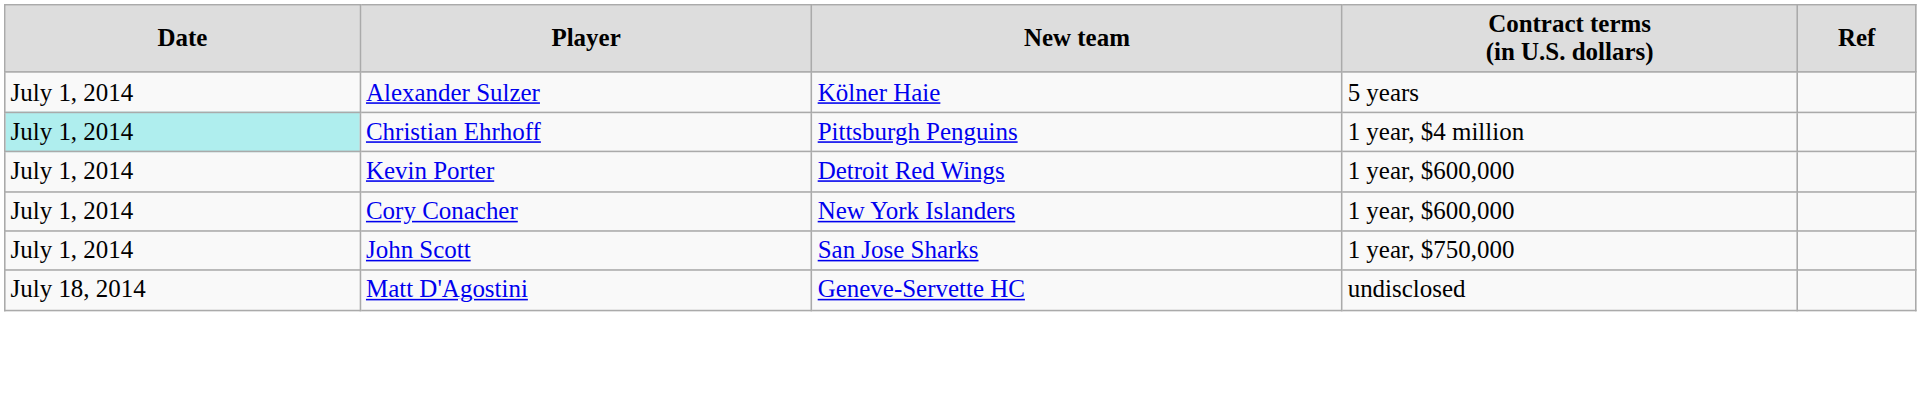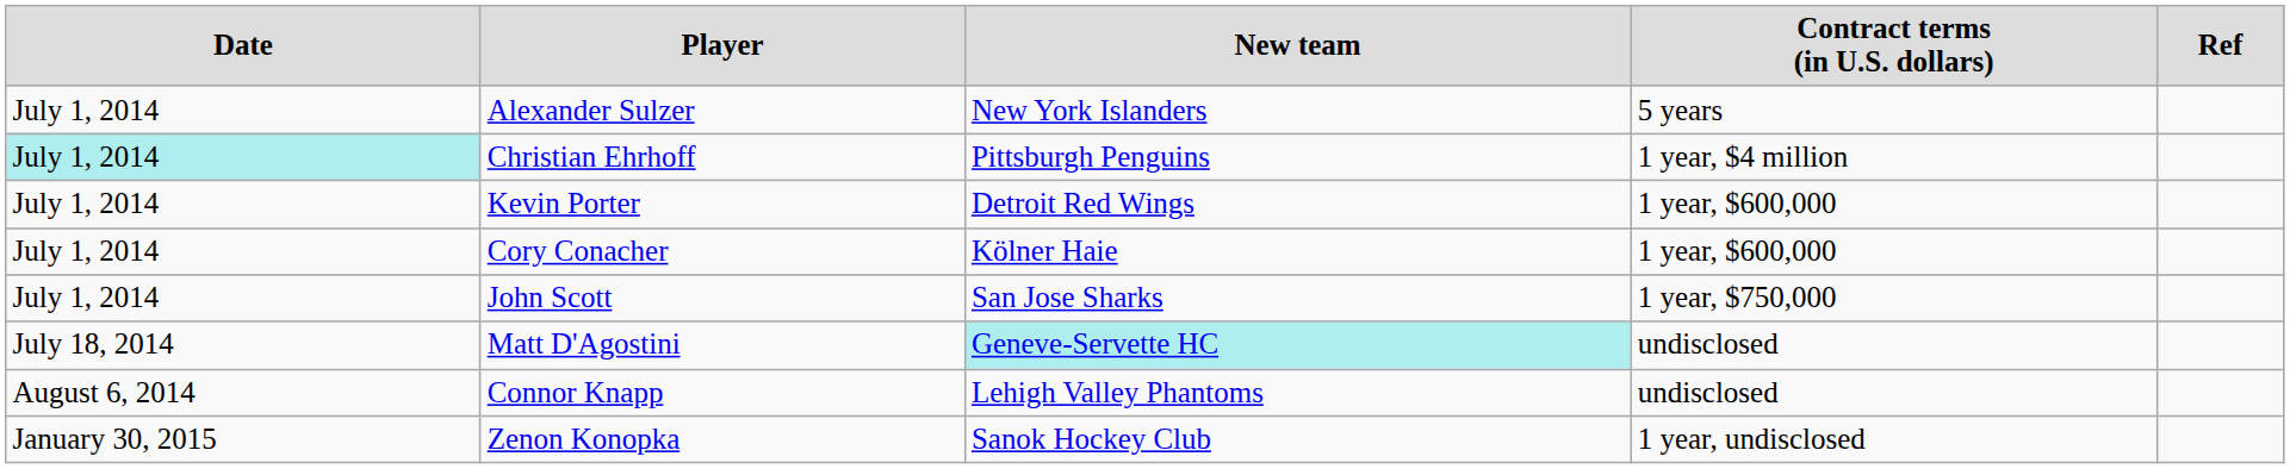Alexander Sulzer | column 3: Kölner Haie -> New York Islanders
Cory Conacher | column 3: New York Islanders -> Kölner Haie
Matt D'Agostini | column 3: no background -> paleturquoise background
+ row: August 6, 2014 | Connor Knapp | Lehigh Valley Phantoms | undisclosed
+ row: January 30, 2015 | Zenon Konopka | Sanok Hockey Club | 1 year, undisclosed
